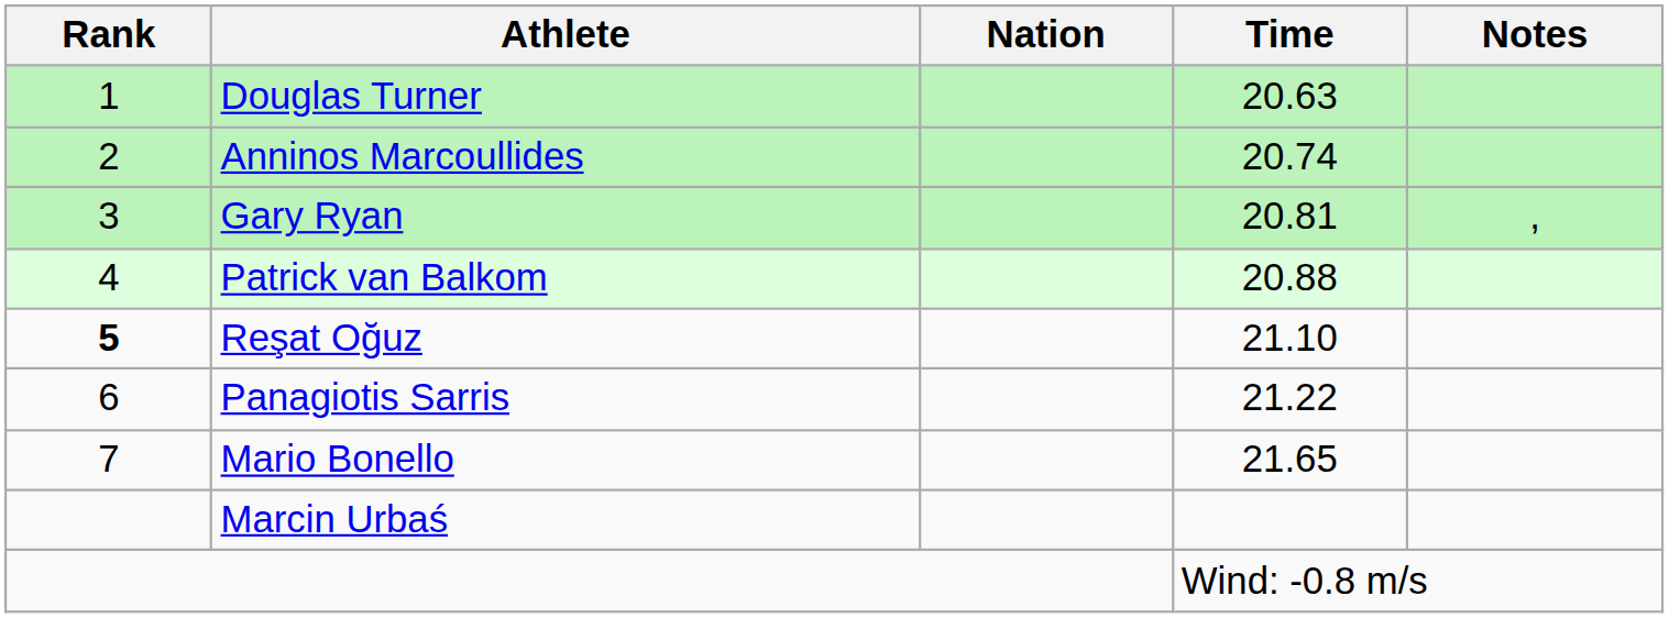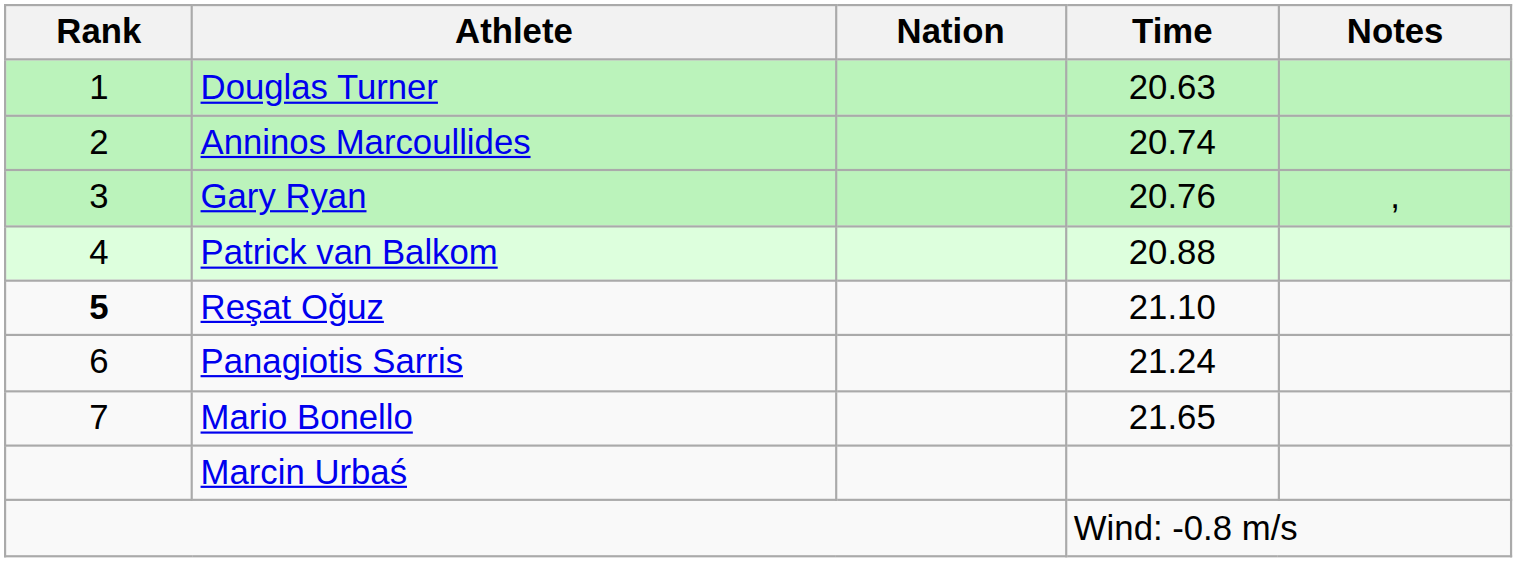Gary Ryan | Time: 20.81 -> 20.76
Panagiotis Sarris | Time: 21.22 -> 21.24
